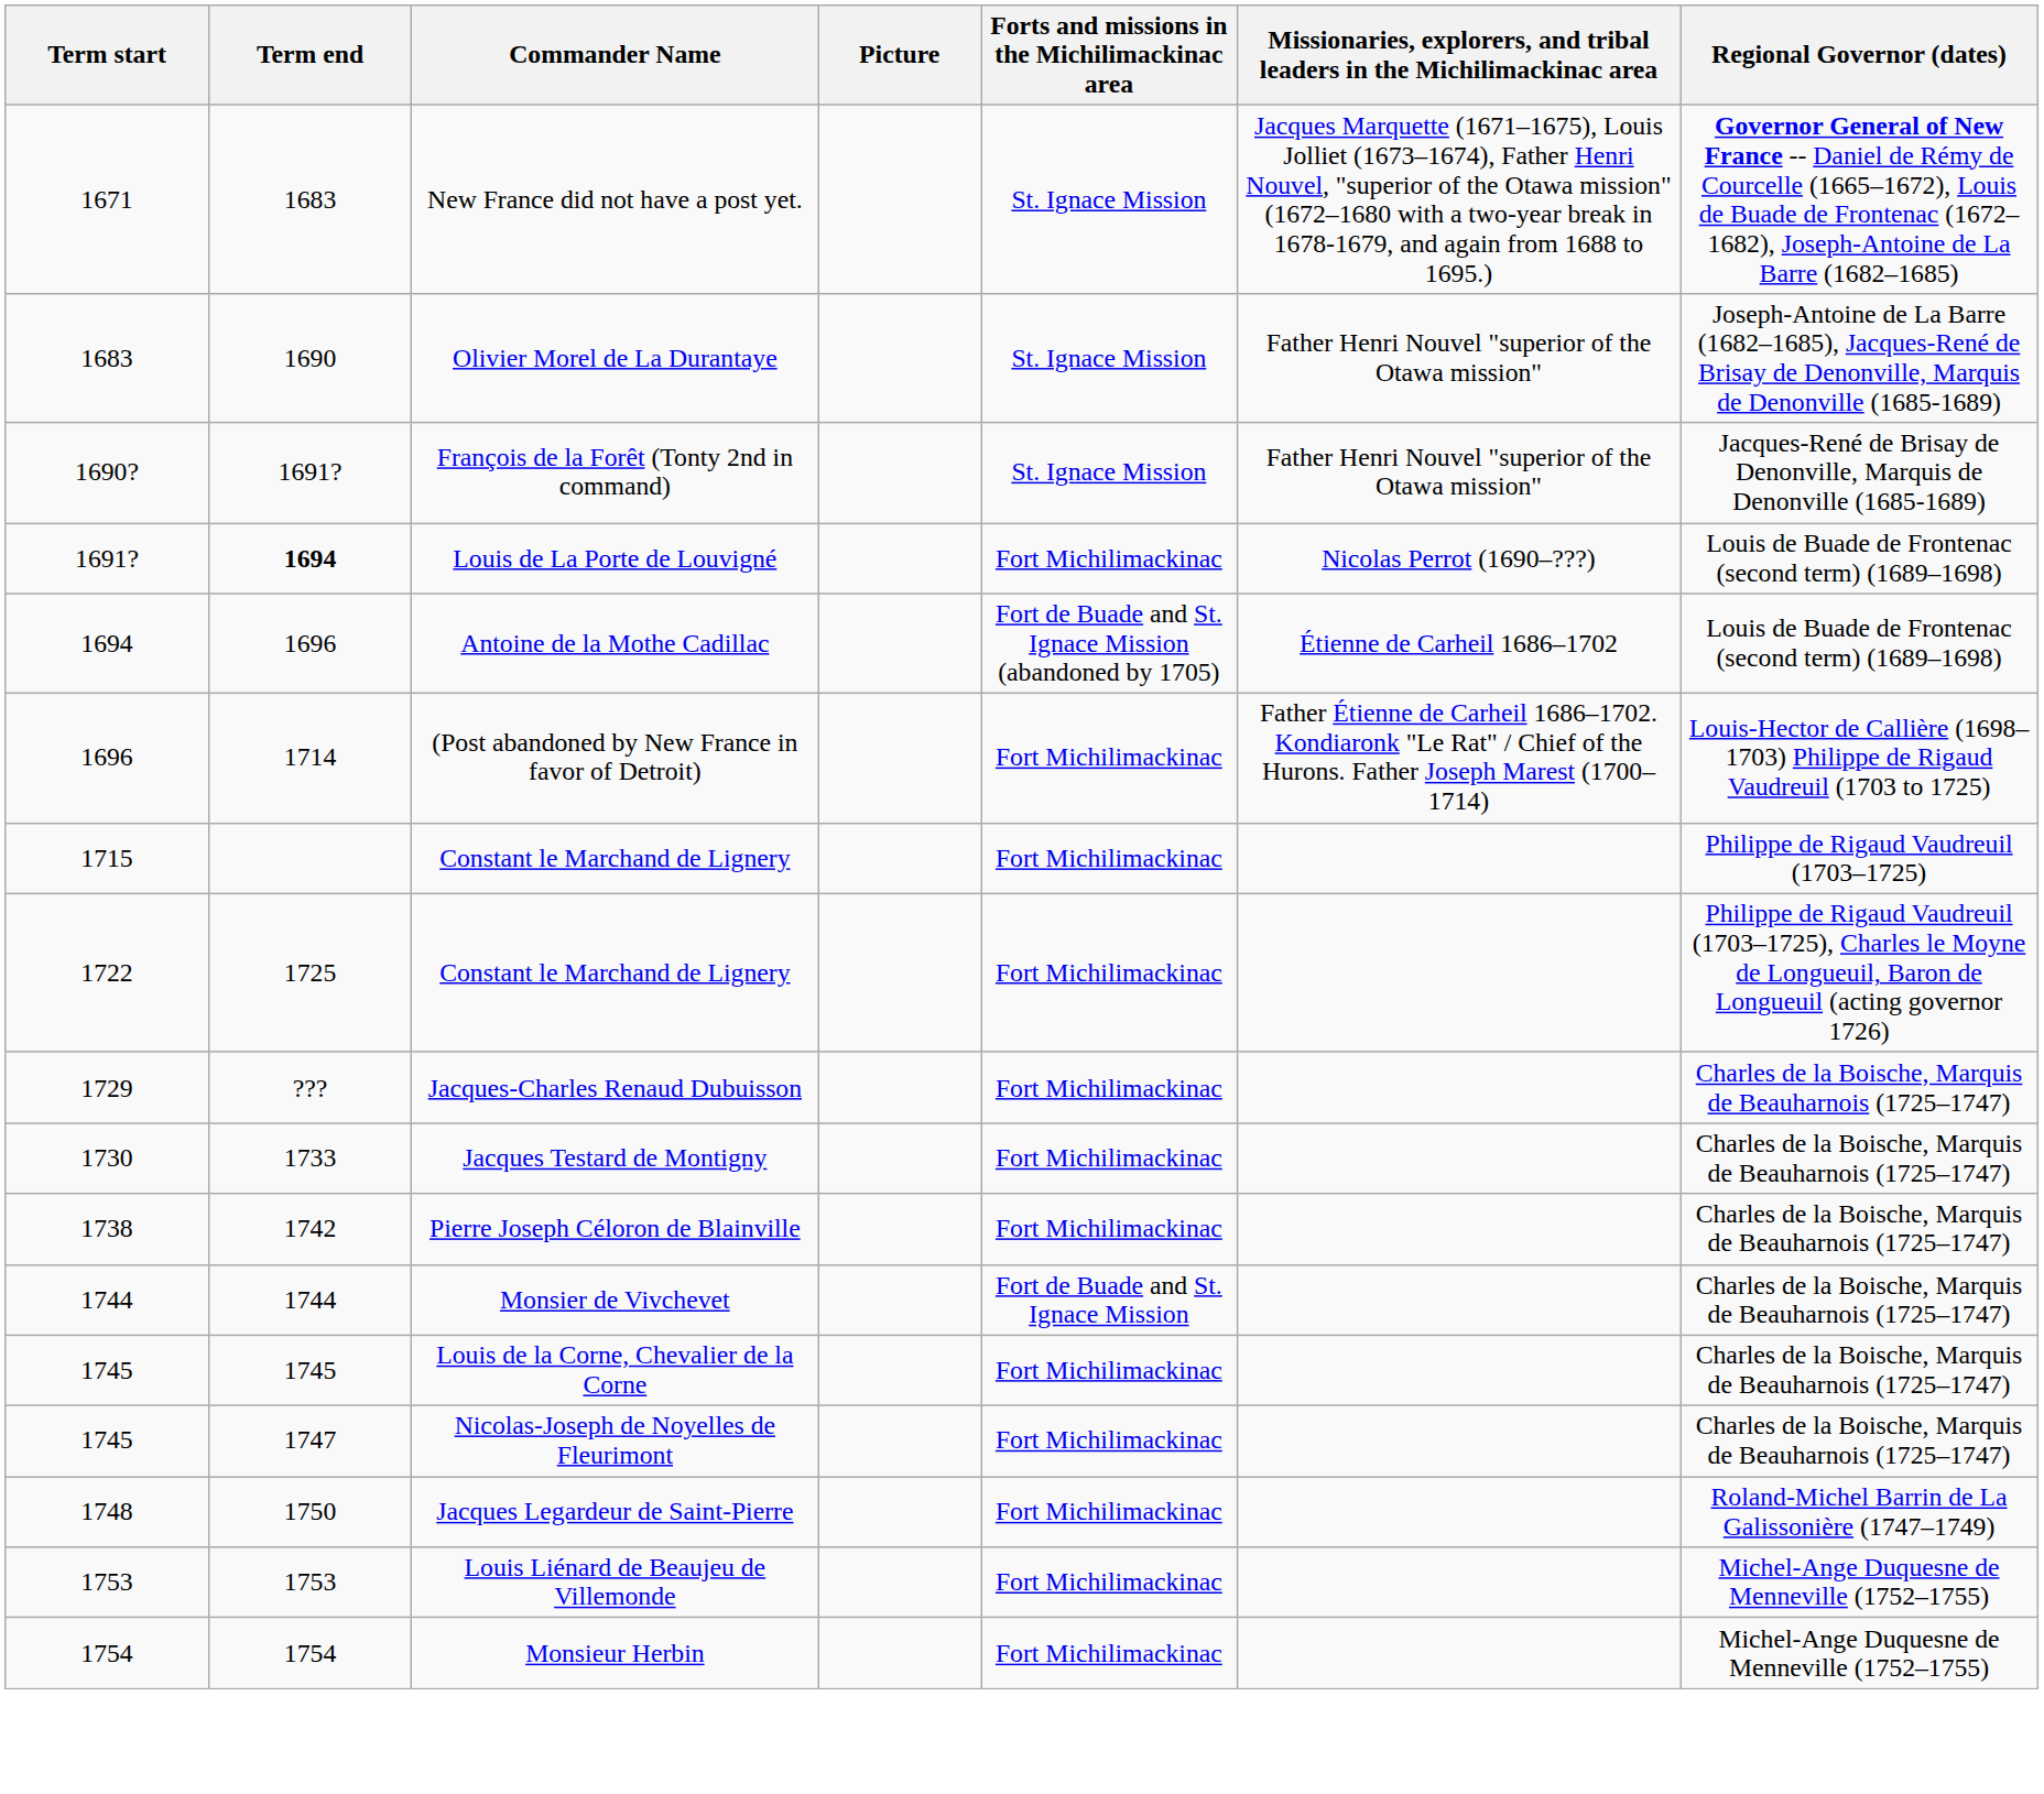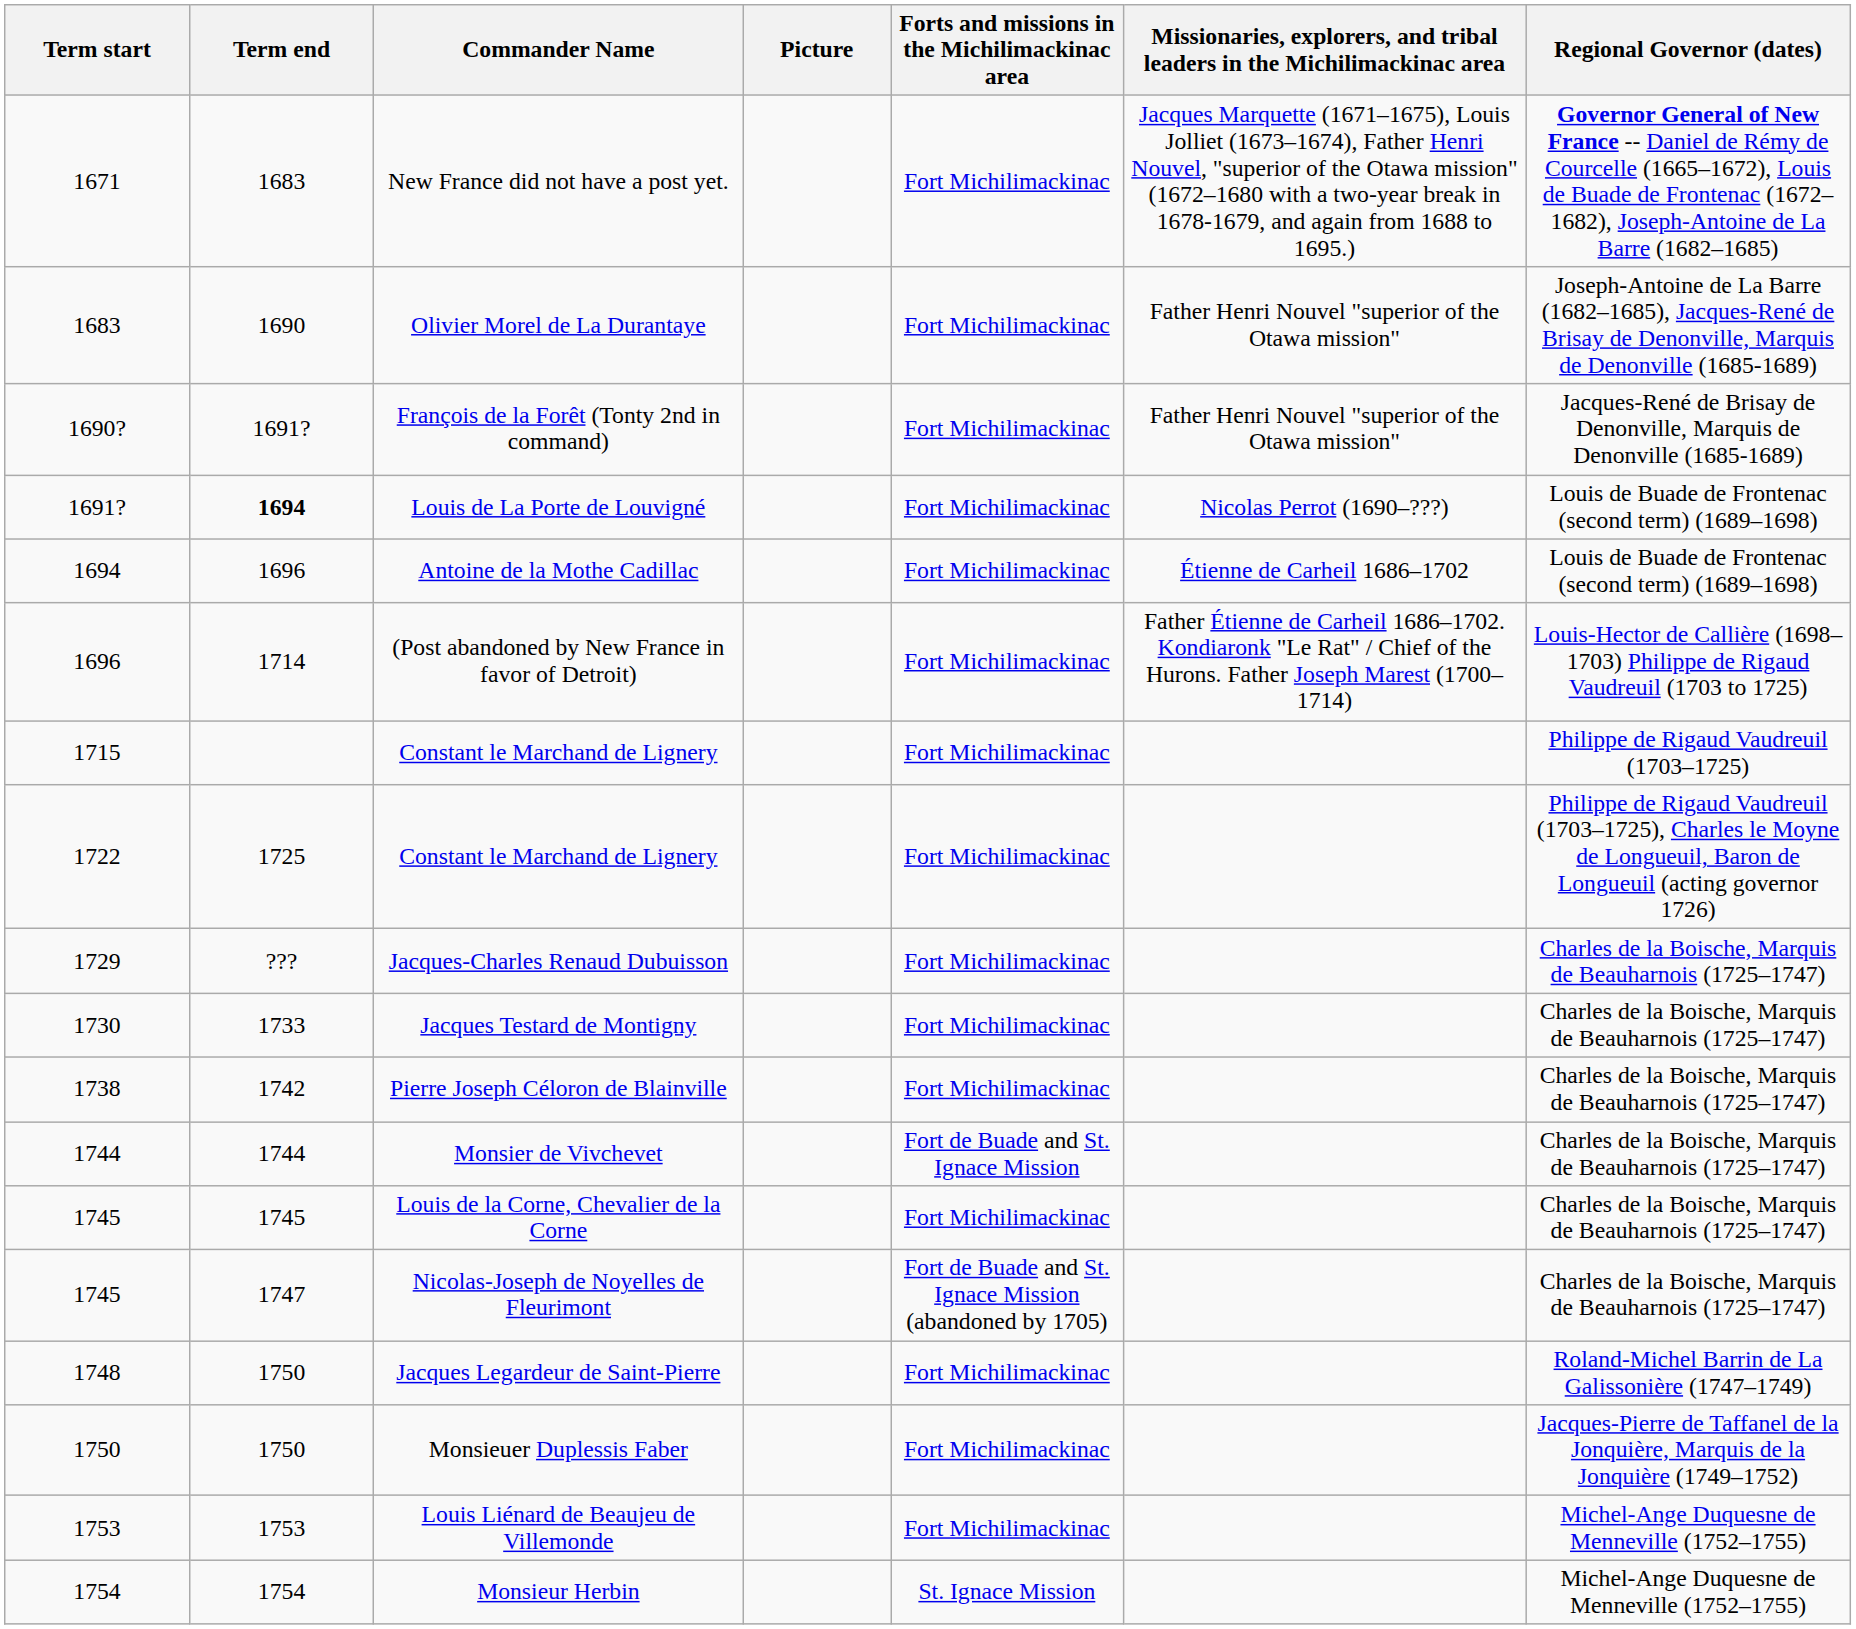New France did not have a post yet. | Forts and missions in the Michilimackinac area: St. Ignace Mission -> Fort Michilimackinac
Olivier Morel de La Durantaye | Forts and missions in the Michilimackinac area: St. Ignace Mission -> Fort Michilimackinac
François de la Forêt (Tonty 2nd in command) | Forts and missions in the Michilimackinac area: St. Ignace Mission -> Fort Michilimackinac
Antoine de la Mothe Cadillac | Forts and missions in the Michilimackinac area: Fort de Buade and St. Ignace Mission (abandoned by 1705) -> Fort Michilimackinac
Nicolas-Joseph de Noyelles de Fleurimont | Forts and missions in the Michilimackinac area: Fort Michilimackinac -> Fort de Buade and St. Ignace Mission (abandoned by 1705)
+ row: 1750 | 1750 | Monsieuer Duplessis Faber | Fort Michilimackinac | Jacques-Pierre de Taffanel de la Jonquière, Marquis de la Jonquière (1749–1752)
Monsieur Herbin | Forts and missions in the Michilimackinac area: Fort Michilimackinac -> St. Ignace Mission
